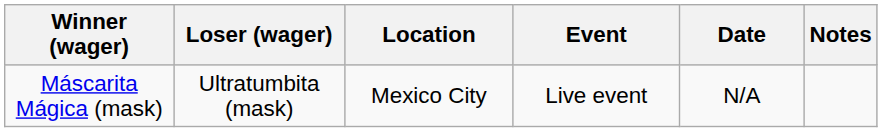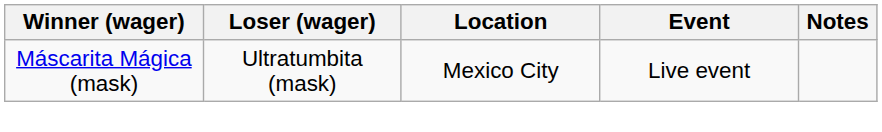- column: Date | N/A
